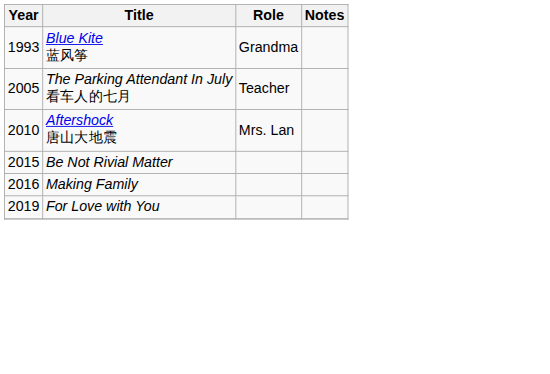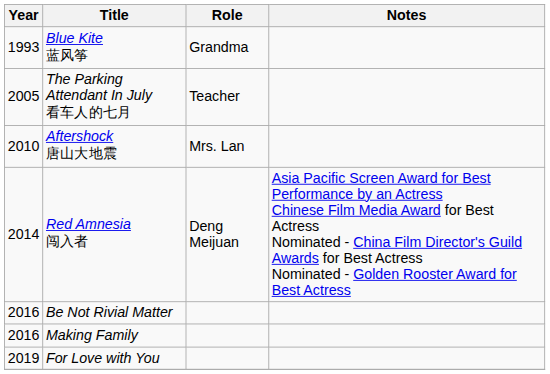+ row: 2014 | Red Amnesia 闯入者 | Deng Meijuan | Asia Pacific Screen Award for Best Performance by an Actress Chinese Film Media Award for Best Actress Nominated - China Film Director's Guild Awards for Best Actress Nominated - Golden Rooster Award for Best Actress
Be Not Rivial Matter | Year: 2015 -> 2016
